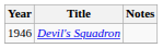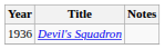Devil's Squadron | Year: 1946 -> 1936
